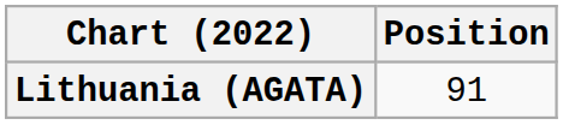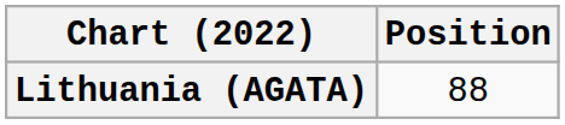Lithuania (AGATA) | Position: 91 -> 88
